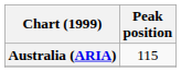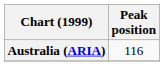Australia (ARIA) | Peak position: 115 -> 116
